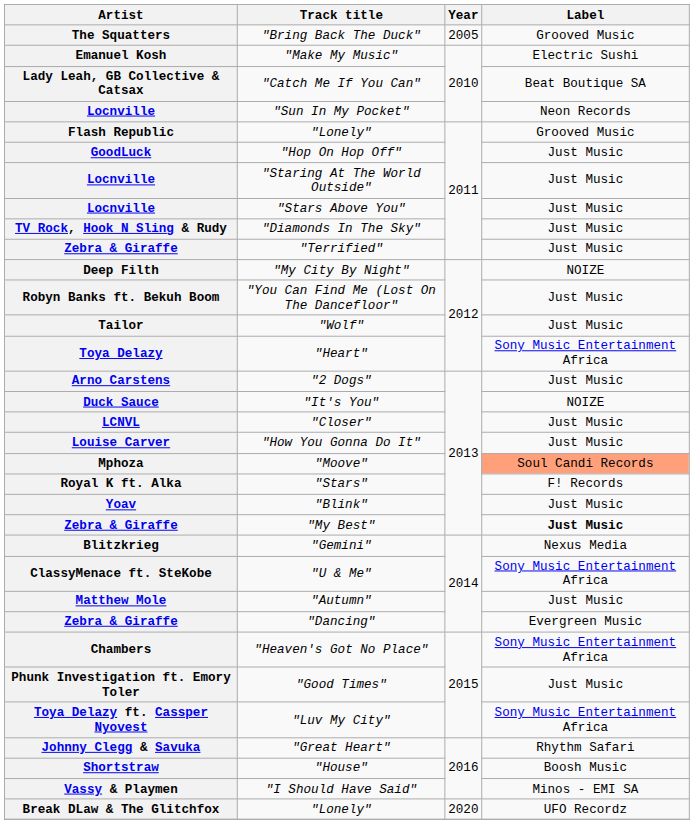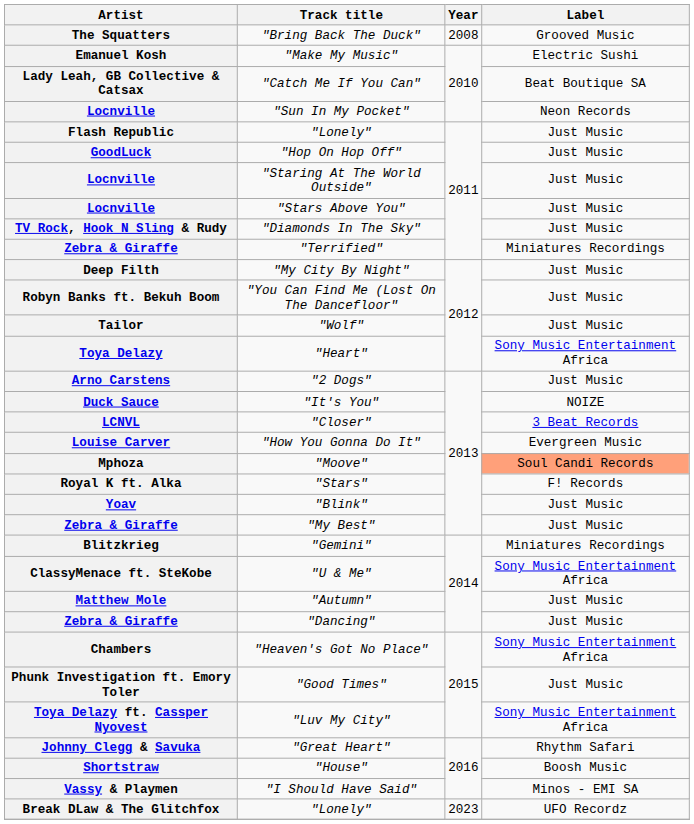"Bring Back The Duck" | Year: 2005 -> 2008
Flash Republic / "Lonely" | Label: Grooved Music -> Just Music
"Terrified" | Label: Just Music -> Miniatures Recordings
"My City By Night" | Label: NOIZE -> Just Music
"Closer" | Label: Just Music -> 3 Beat Records
"How You Gonna Do It" | Label: Just Music -> Evergreen Music
"My Best" | Label: bold -> normal
"Gemini" | Label: Nexus Media -> Miniatures Recordings
"Dancing" | Label: Evergreen Music -> Just Music
Break DLaw & The Glitchfox / "Lonely" | Year: 2020 -> 2023
